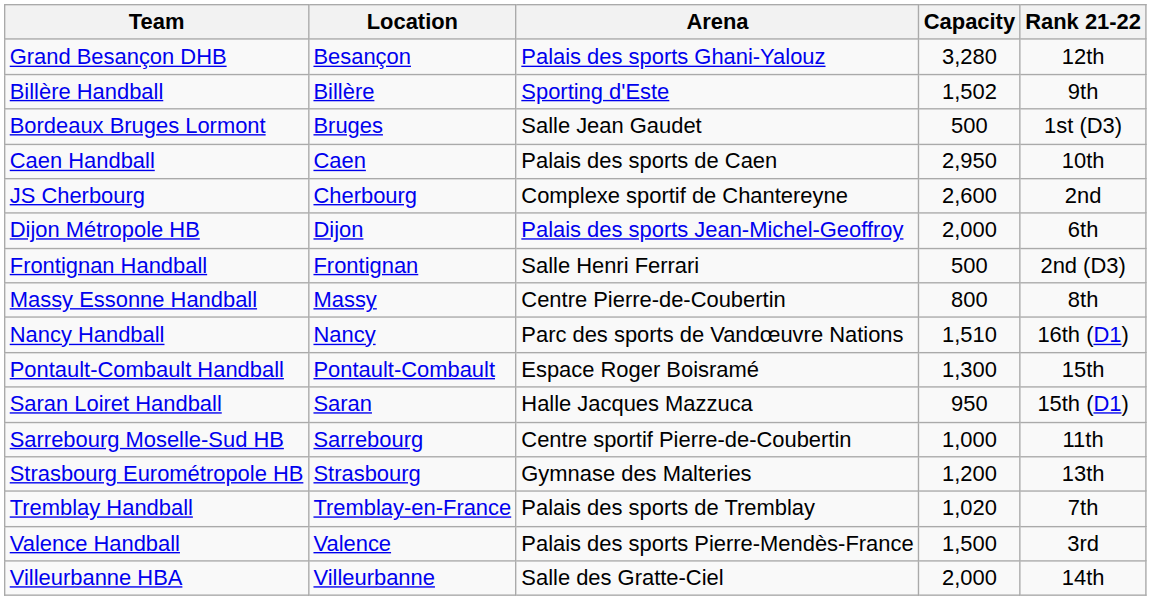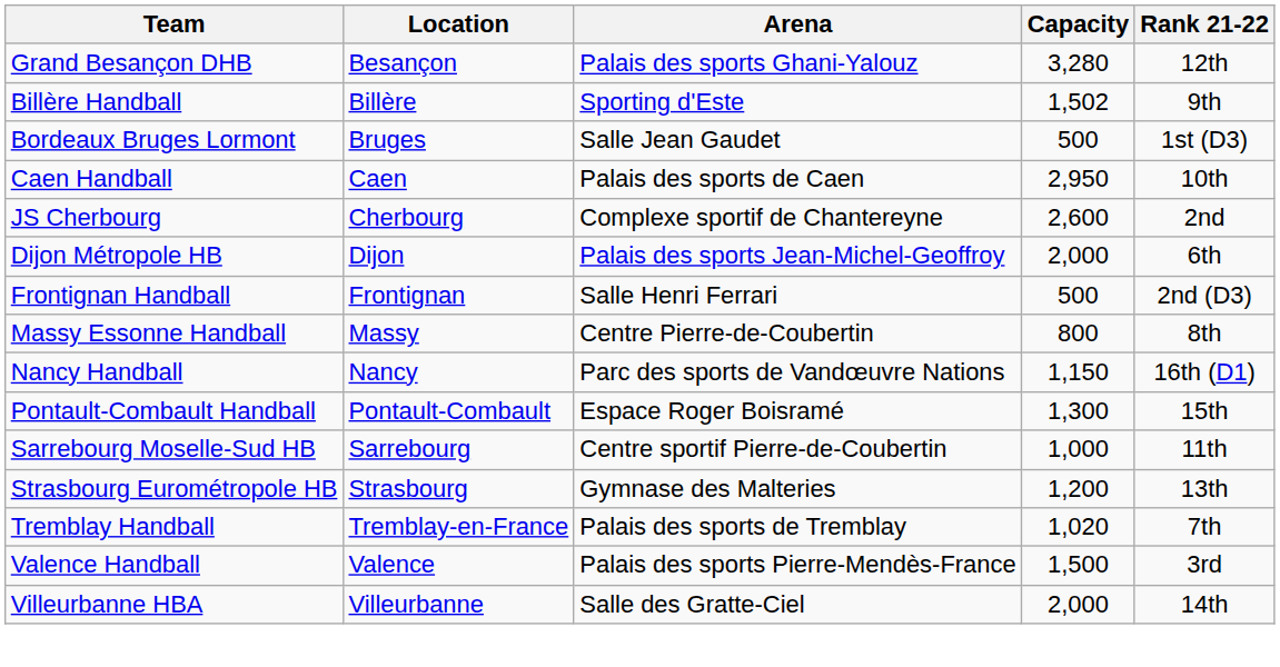Nancy Handball | Capacity: 1,510 -> 1,150
- row: Saran Loiret Handball | Saran | Halle Jacques Mazzuca | 950 | 15th (D1)
